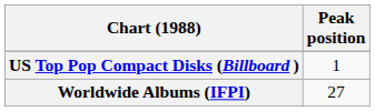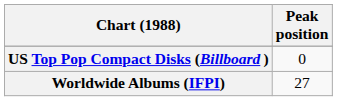US Top Pop Compact Disks (Billboard ) | Peak position: 1 -> 0
